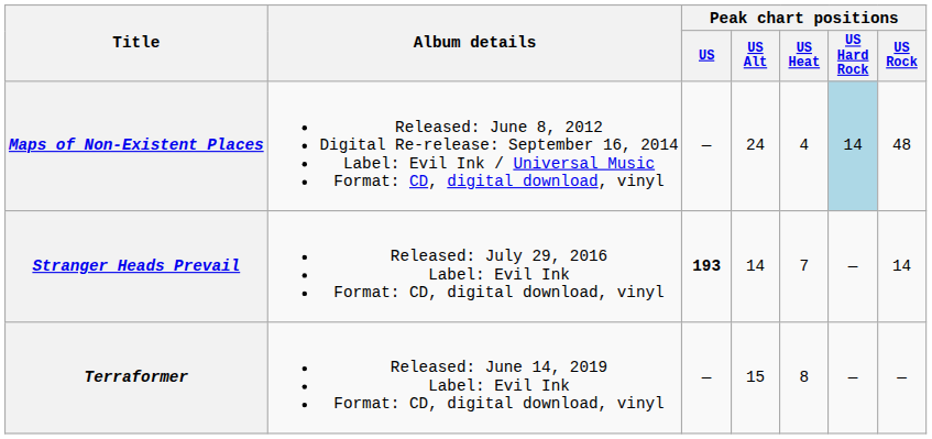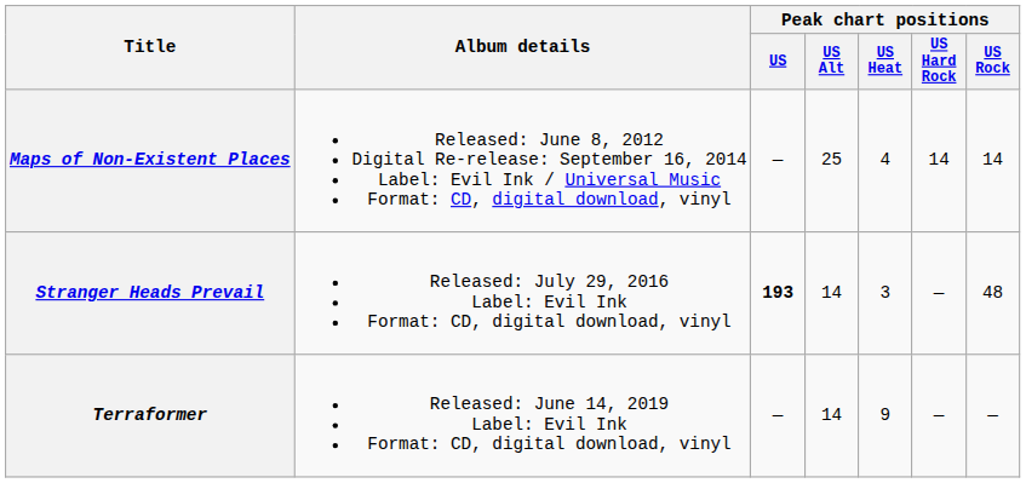Maps of Non-Existent Places | Peak chart positions / US Alt: 24 -> 25
Maps of Non-Existent Places | Peak chart positions / US Hard Rock: lightblue background -> no background
Maps of Non-Existent Places | Peak chart positions / US Rock: 48 -> 14
Stranger Heads Prevail | Peak chart positions / US Heat: 7 -> 3
Stranger Heads Prevail | Peak chart positions / US Rock: 14 -> 48
Terraformer | Peak chart positions / US Alt: 15 -> 14
Terraformer | Peak chart positions / US Heat: 8 -> 9
